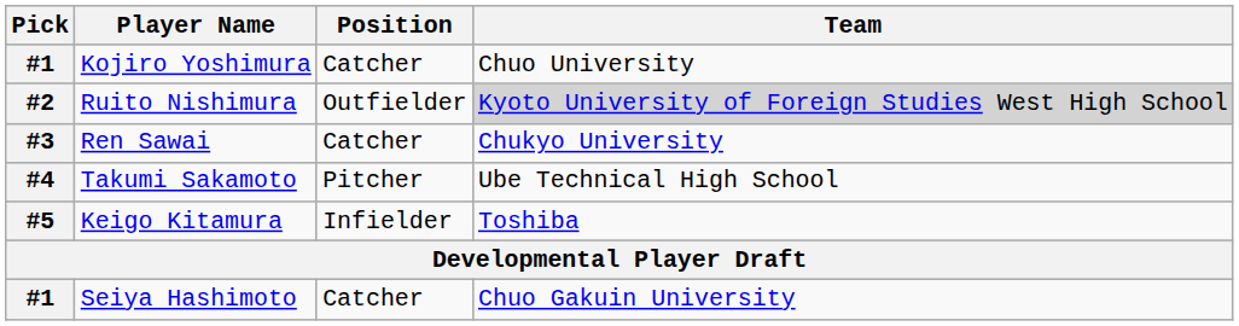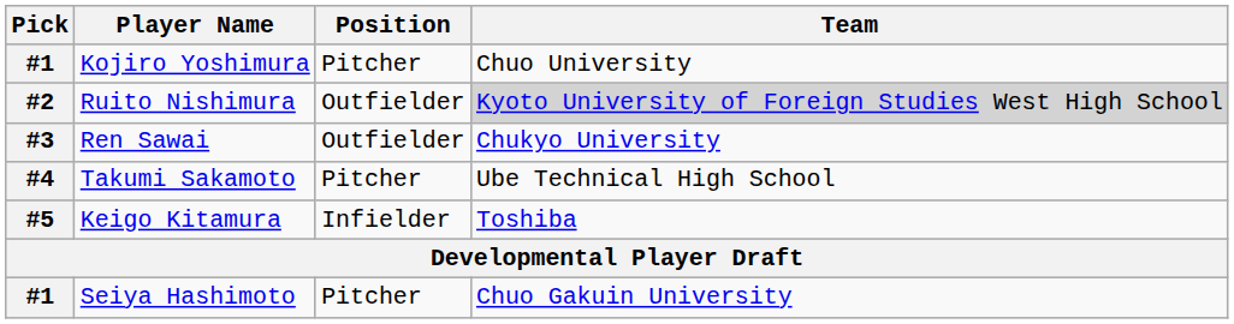Kojiro Yoshimura | Position: Catcher -> Pitcher
Ren Sawai | Position: Catcher -> Outfielder
Seiya Hashimoto | Position: Catcher -> Pitcher
